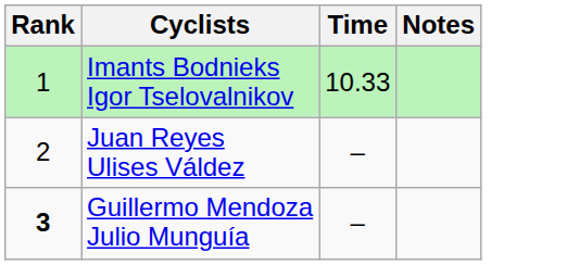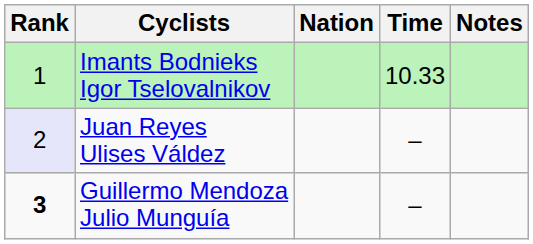+ column: Nation
Juan Reyes Ulises Váldez | Rank: no background -> lavender background
